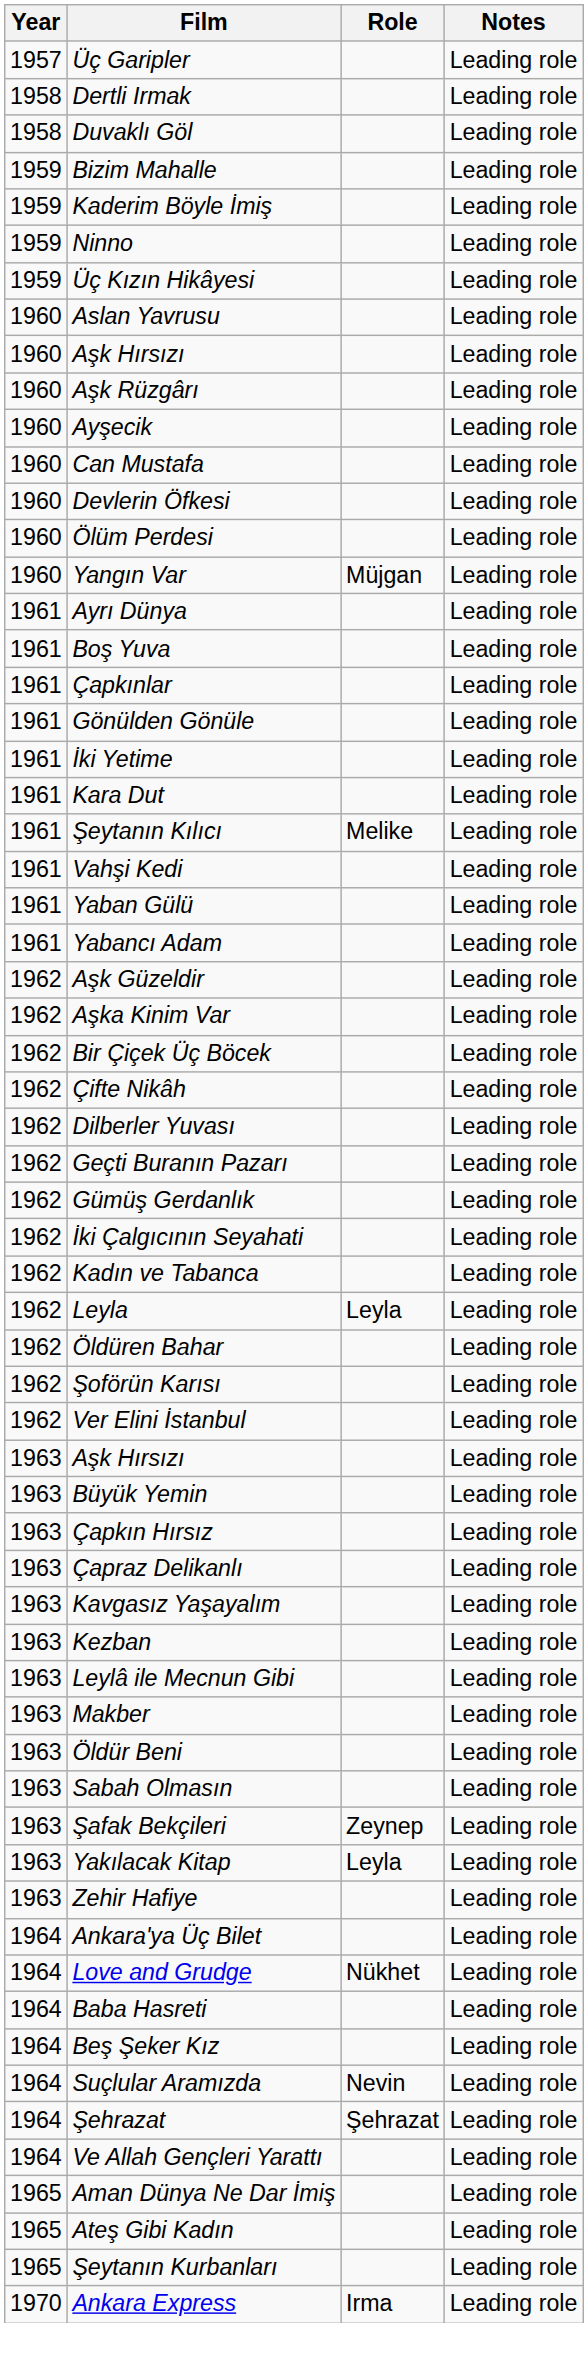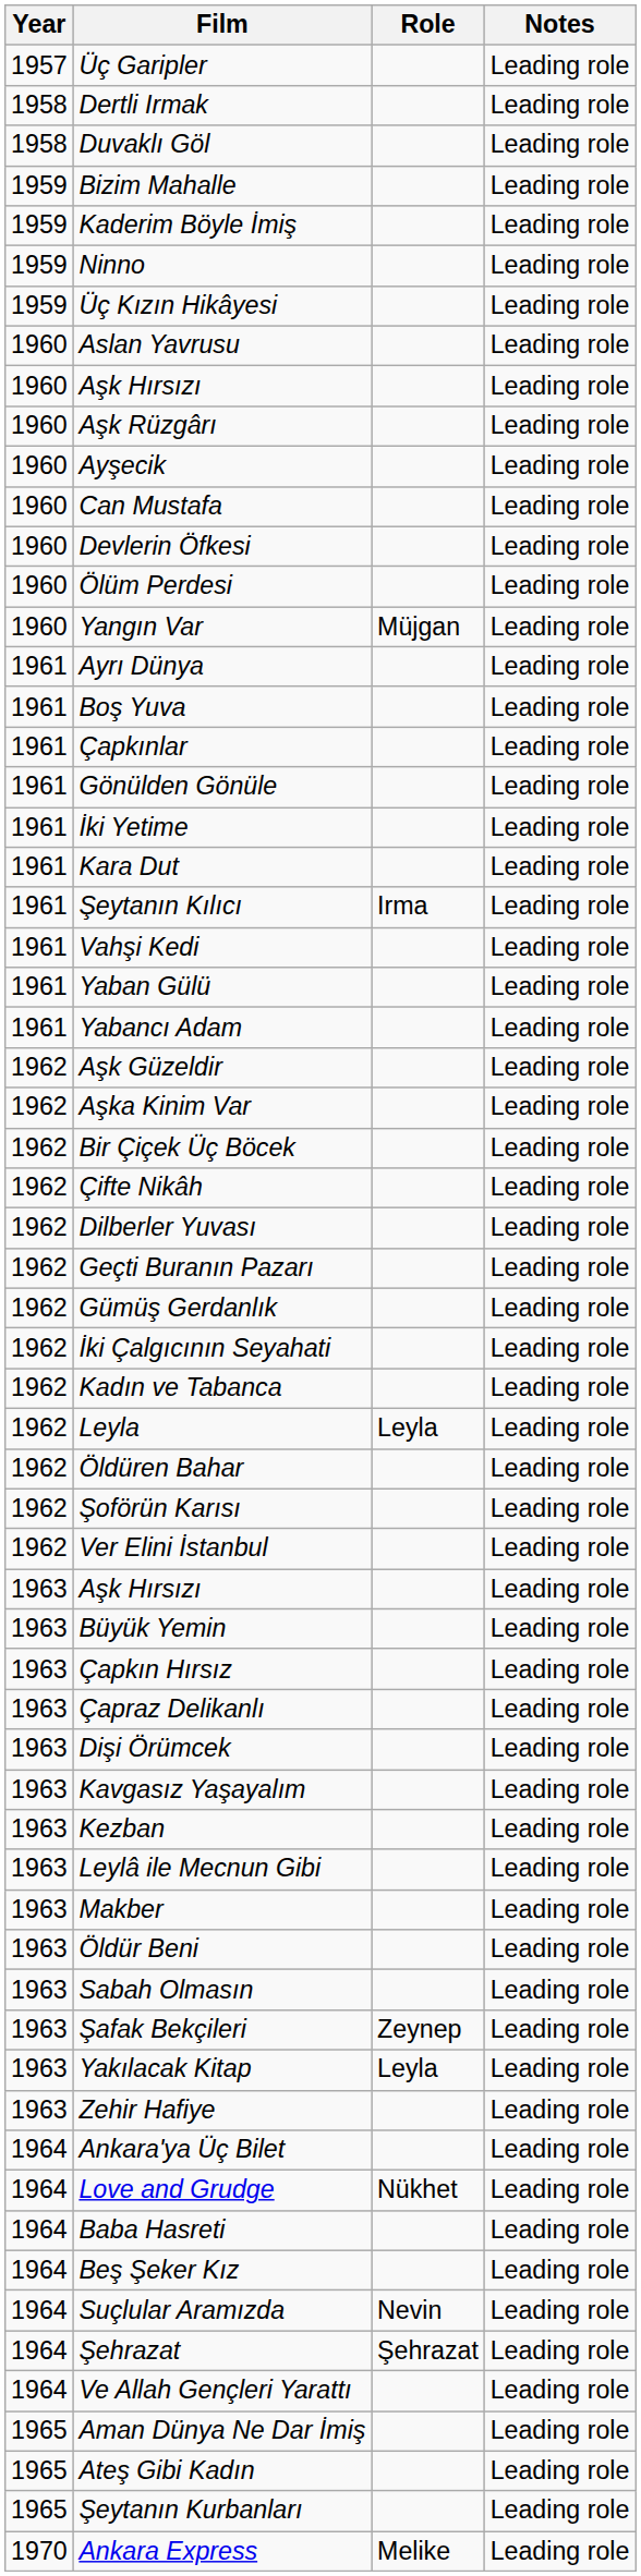Şeytanın Kılıcı | Role: Melike -> Irma
+ row: 1963 | Dişi Örümcek | Leading role
Ankara Express | Role: Irma -> Melike
